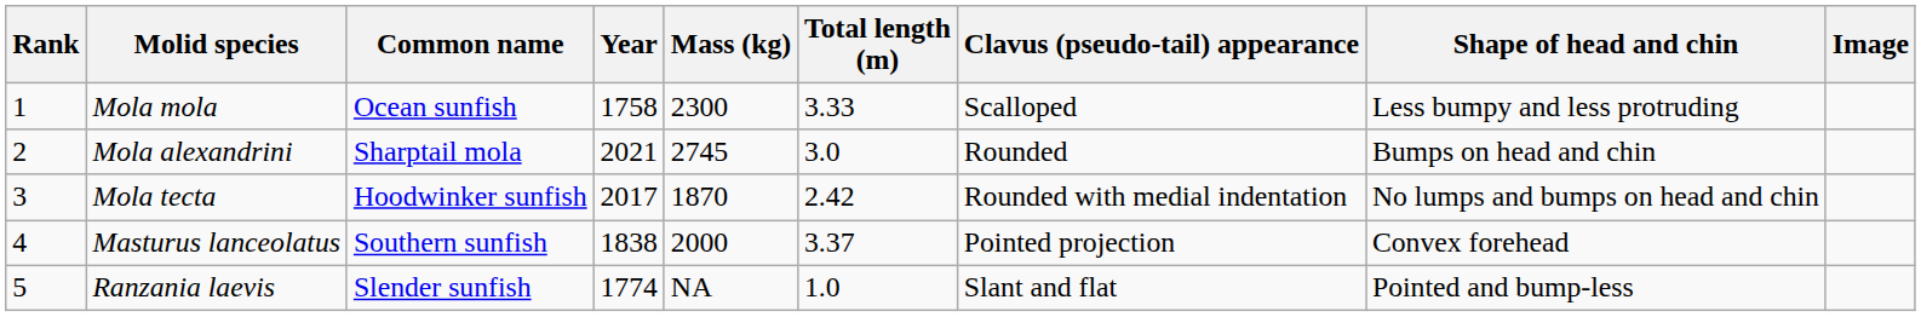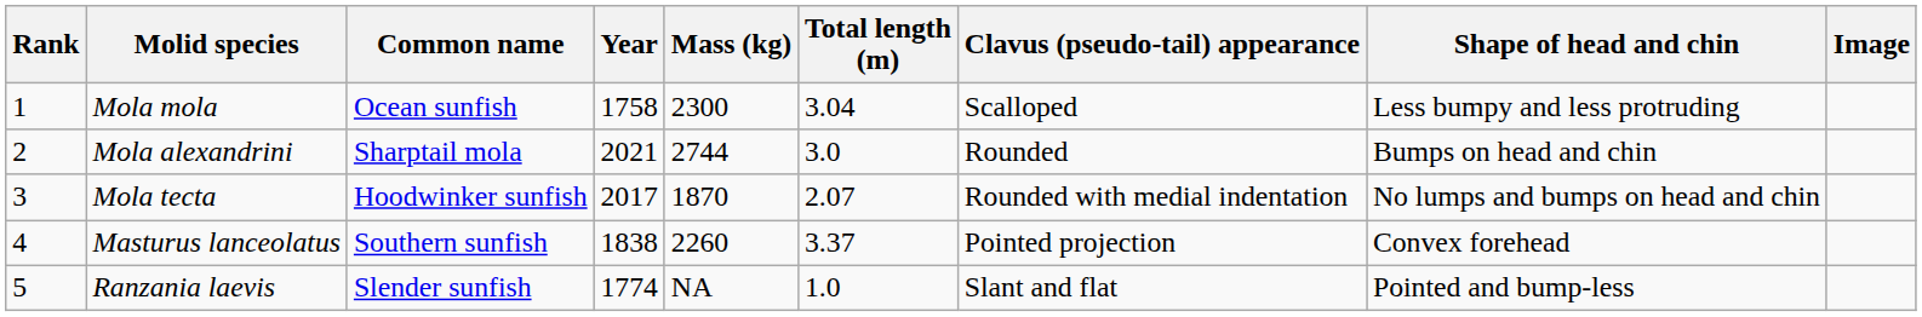Mola mola | Total length (m): 3.33 -> 3.04
Mola alexandrini | Mass (kg): 2745 -> 2744
Mola tecta | Total length (m): 2.42 -> 2.07
Masturus lanceolatus | Mass (kg): 2000 -> 2260
